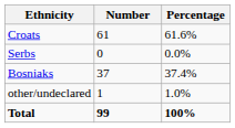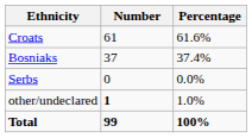rows swapped: Bosniaks <-> Serbs
other/undeclared | Number: normal -> bold
